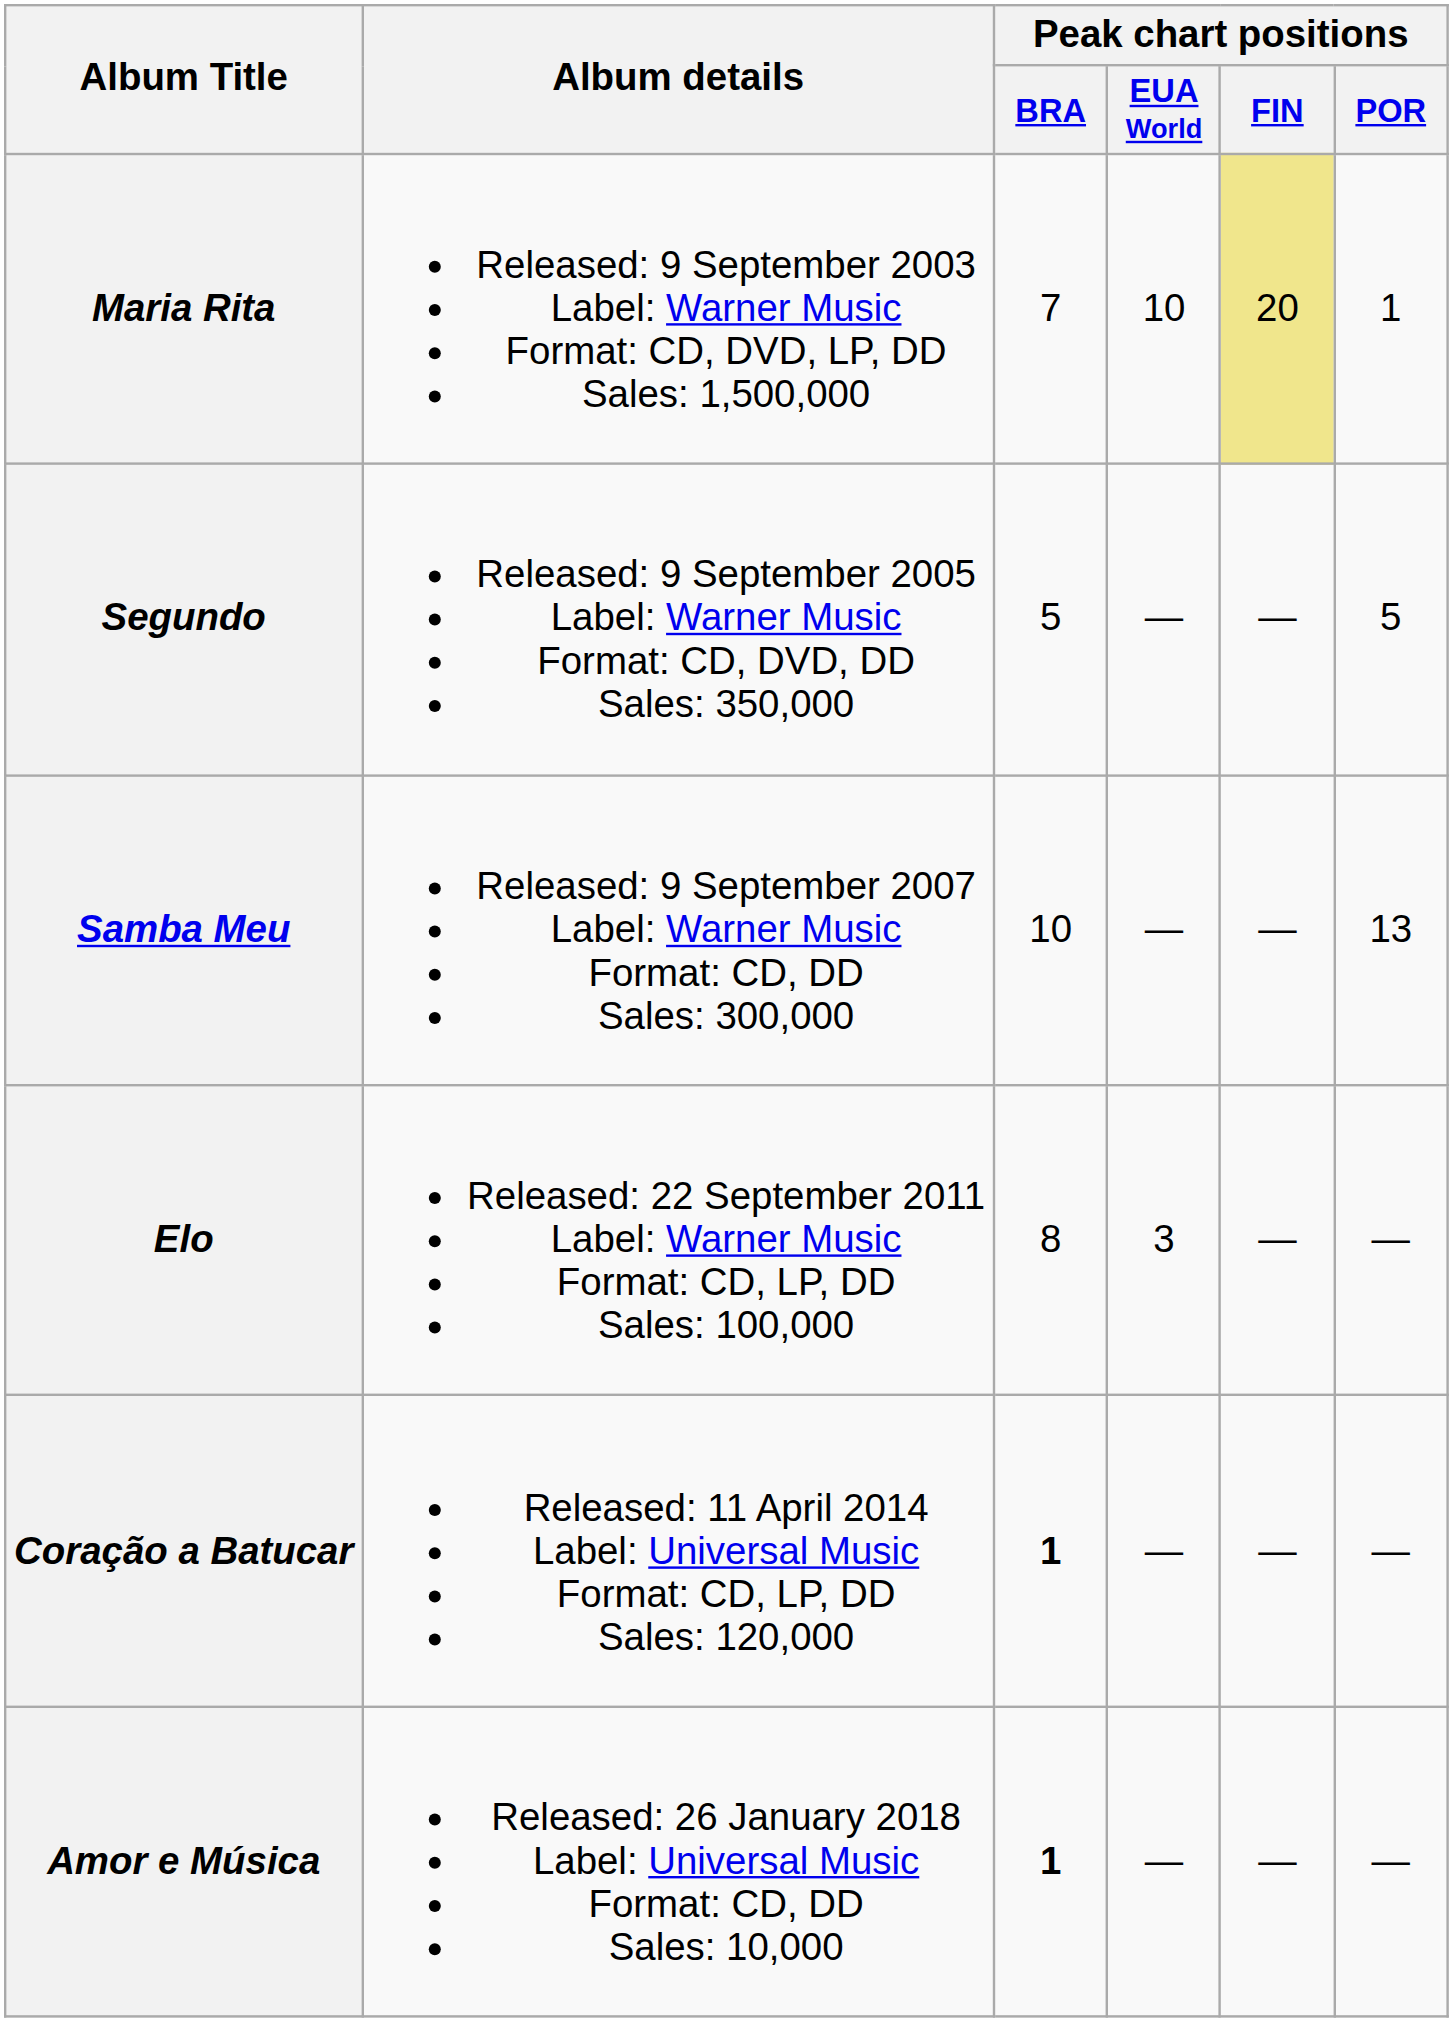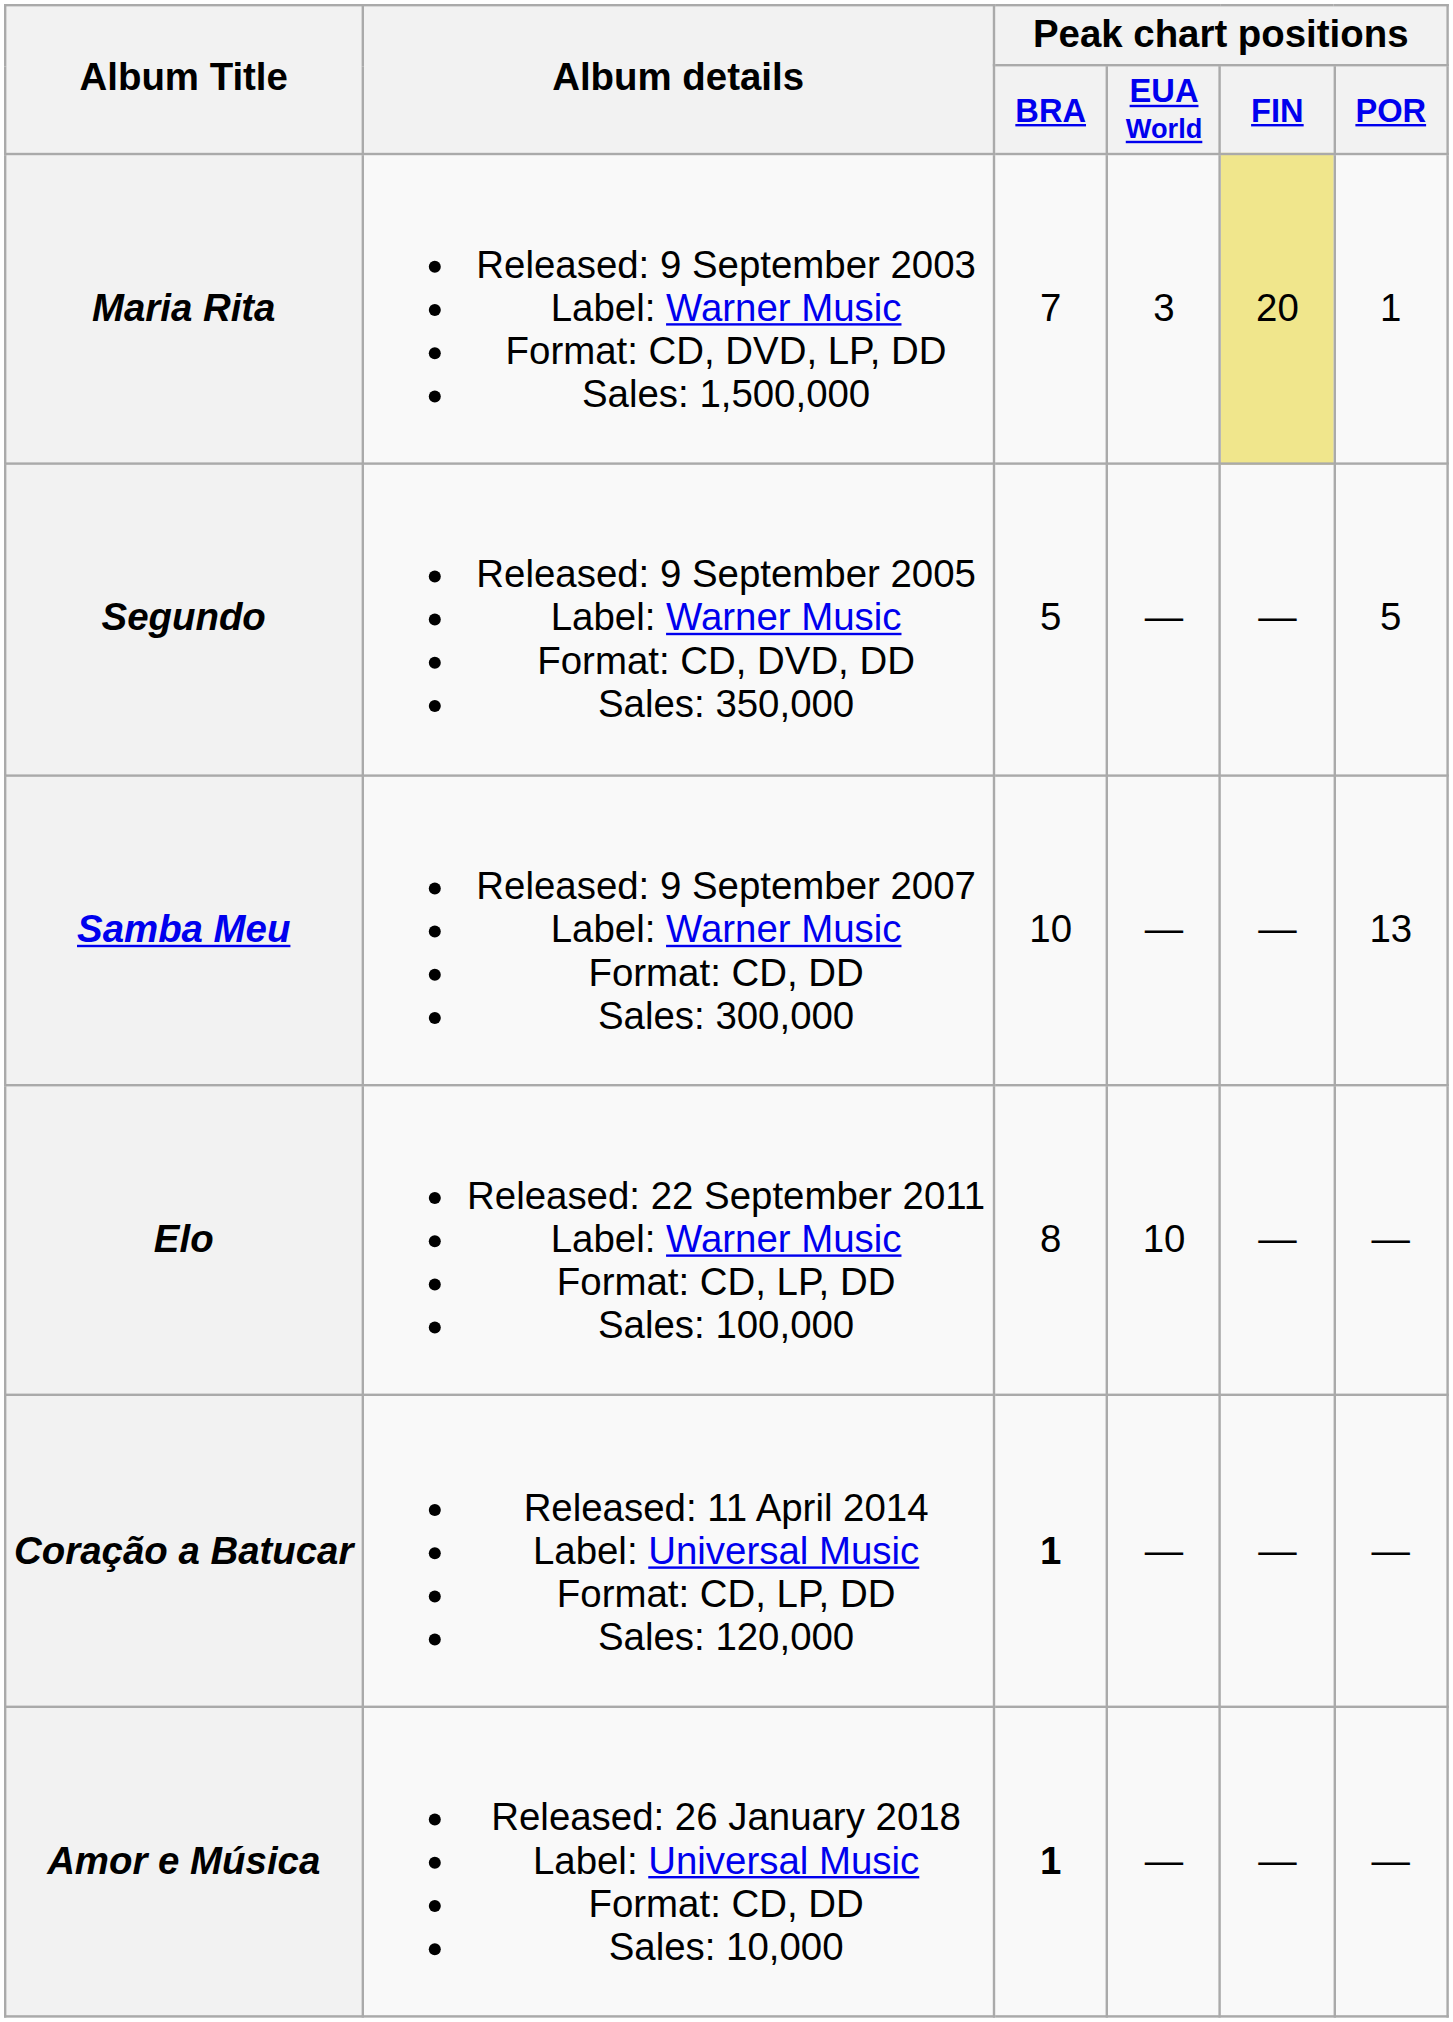Maria Rita | Peak chart positions / EUA World: 10 -> 3
Elo | Peak chart positions / EUA World: 3 -> 10
